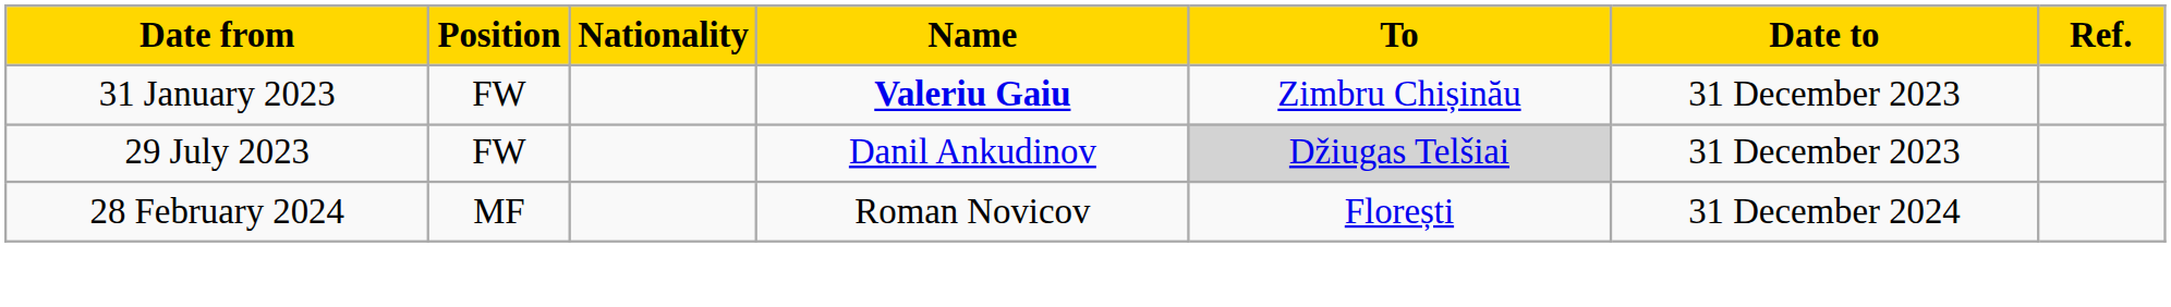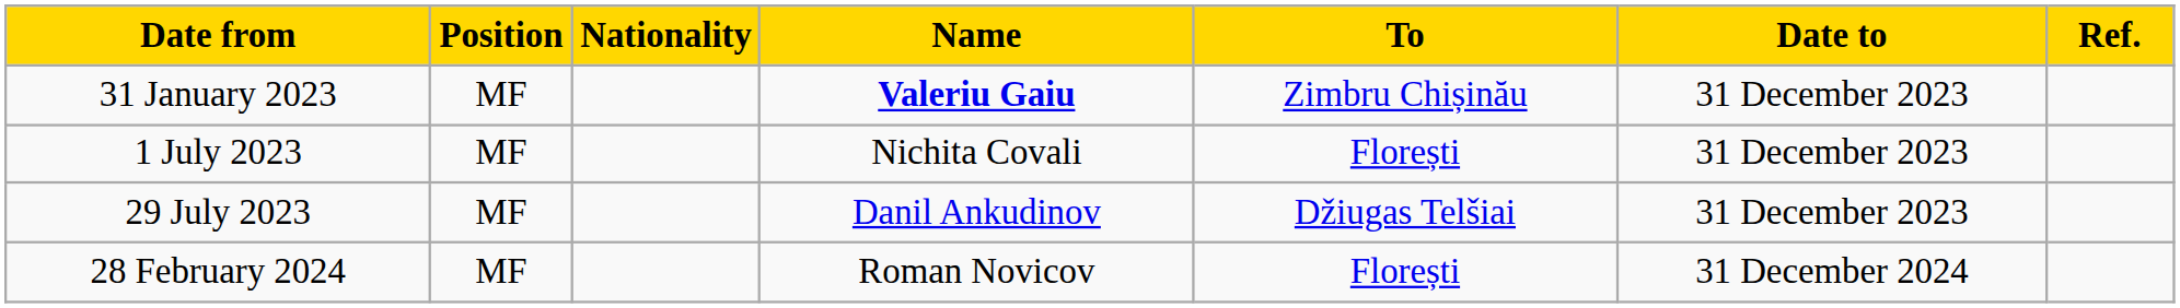31 January 2023 | Position: FW -> MF
+ row: 1 July 2023 | MF | Nichita Covali | Florești | 31 December 2023
29 July 2023 | Position: FW -> MF
29 July 2023 | To: lightgrey background -> no background
